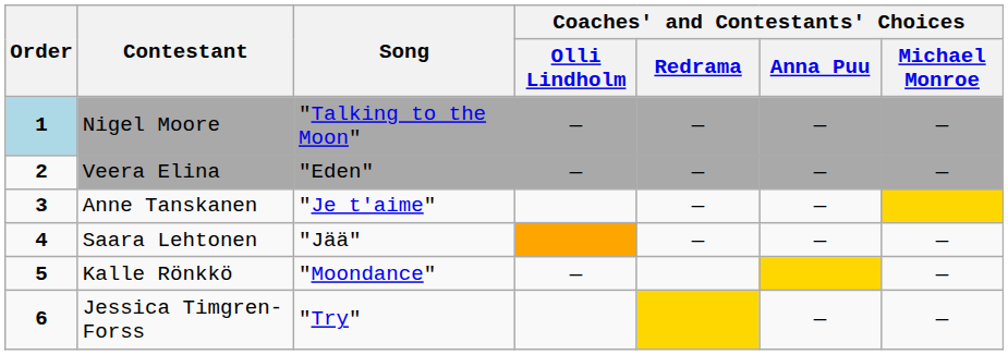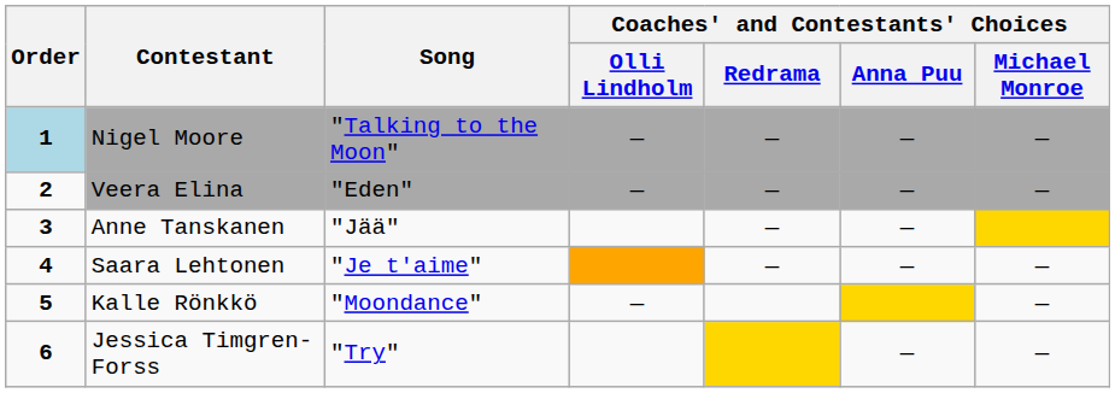Anne Tanskanen | Song: "Je t'aime" -> "Jää"
Saara Lehtonen | Song: "Jää" -> "Je t'aime"
